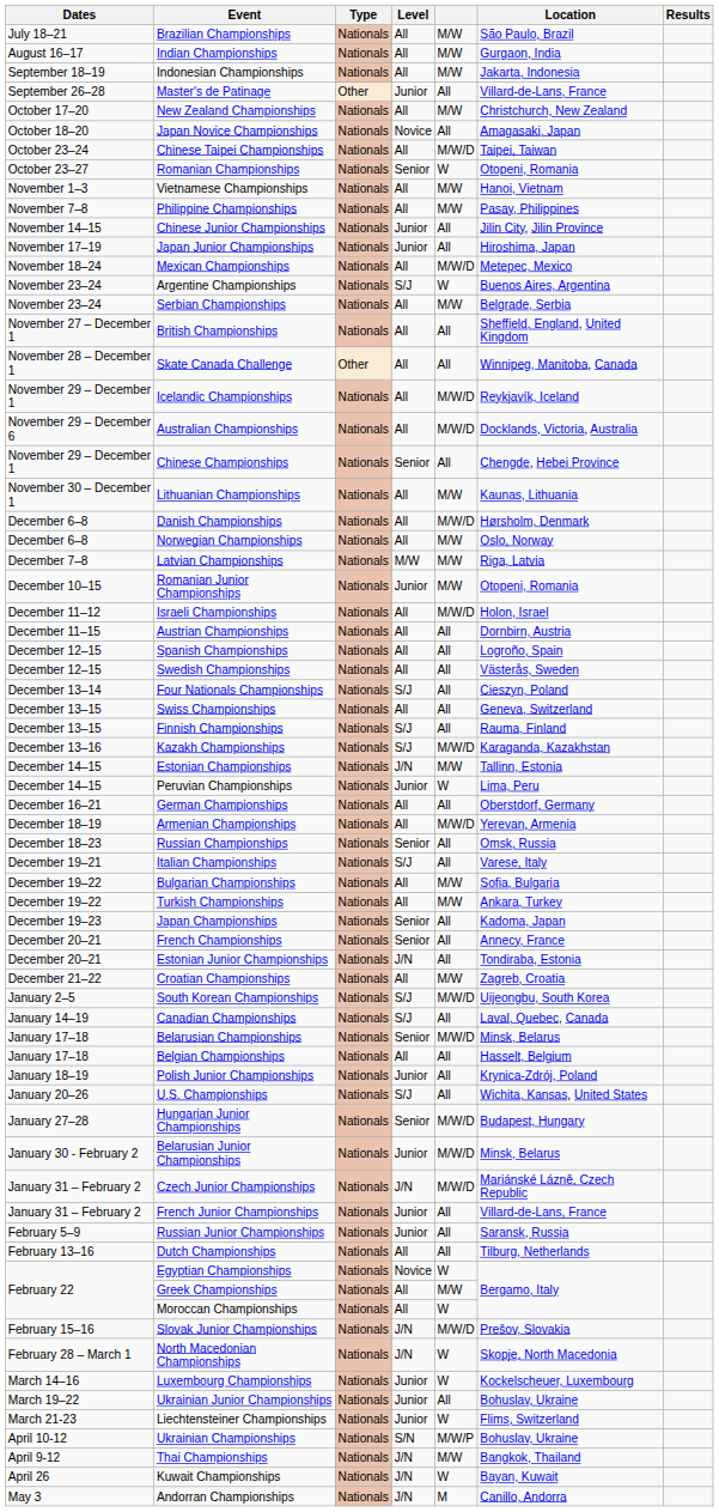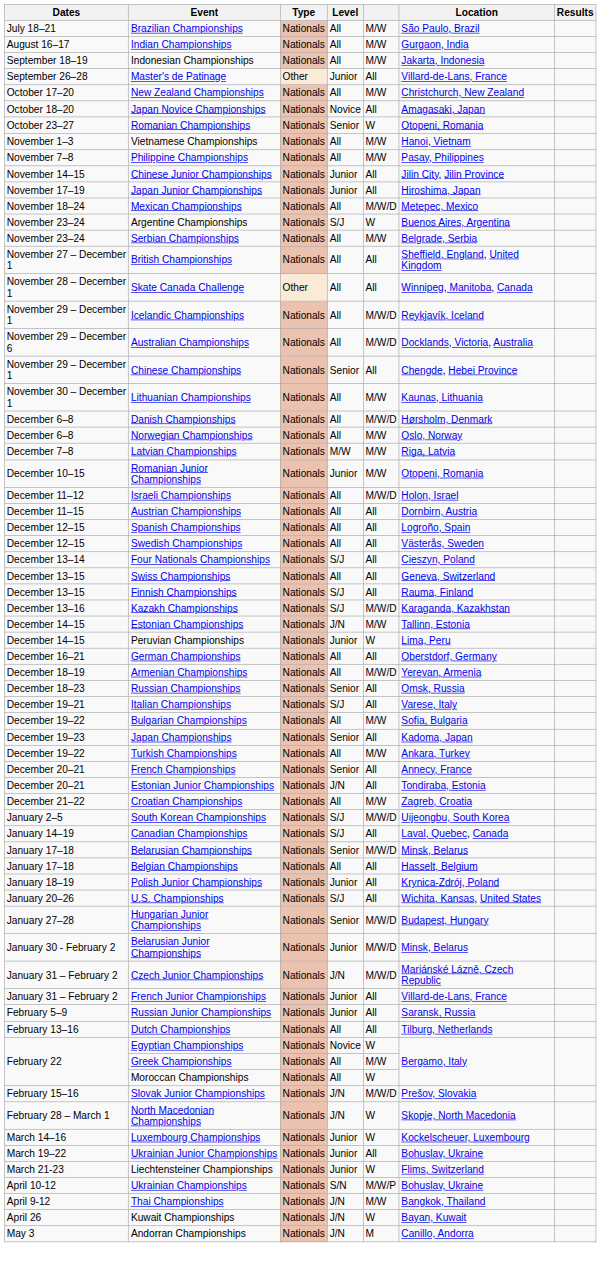- row: October 23–24 | Chinese Taipei Championships | Nationals | All | M/W/D | Taipei, Taiwan
rows swapped: Turkish Championships <-> Japan Championships
